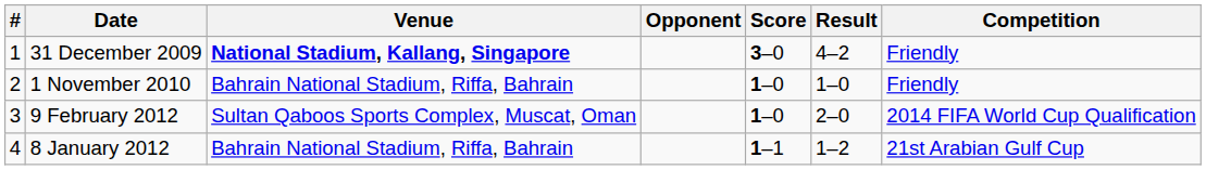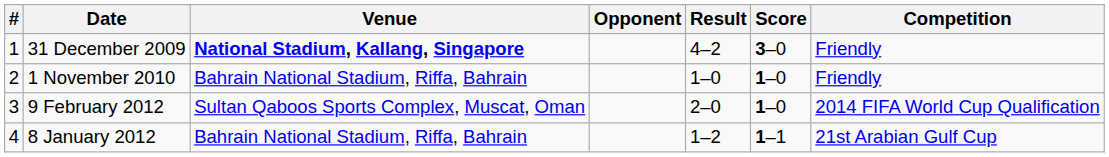columns swapped: Score <-> Result
